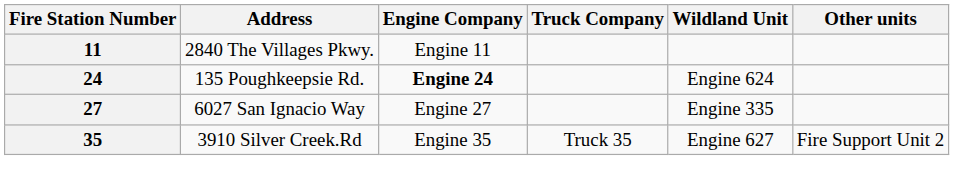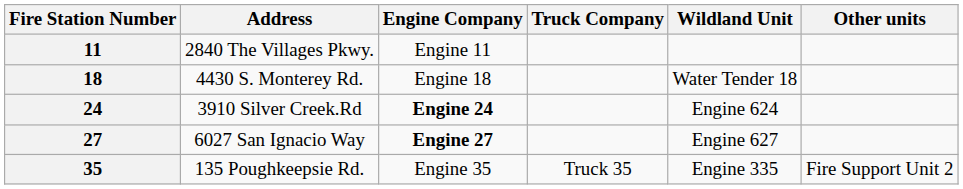+ row: 18 | 4430 S. Monterey Rd. | Engine 18 | Water Tender 18
24 | Address: 135 Poughkeepsie Rd. -> 3910 Silver Creek.Rd
27 | Engine Company: normal -> bold
27 | Wildland Unit: Engine 335 -> Engine 627
35 | Address: 3910 Silver Creek.Rd -> 135 Poughkeepsie Rd.
35 | Wildland Unit: Engine 627 -> Engine 335
